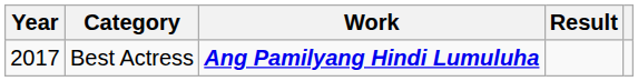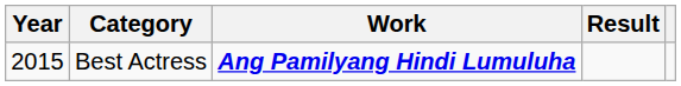Best Actress | Year: 2017 -> 2015
